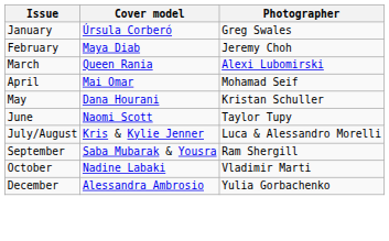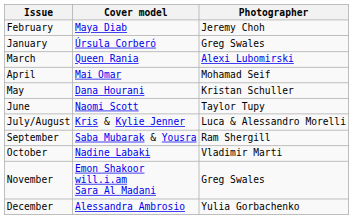rows swapped: January <-> February
+ row: November | Emon Shakoor will.i.am Sara Al Madani | Greg Swales
